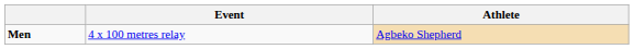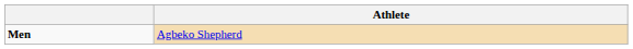- column: Event | 4 x 100 metres relay
